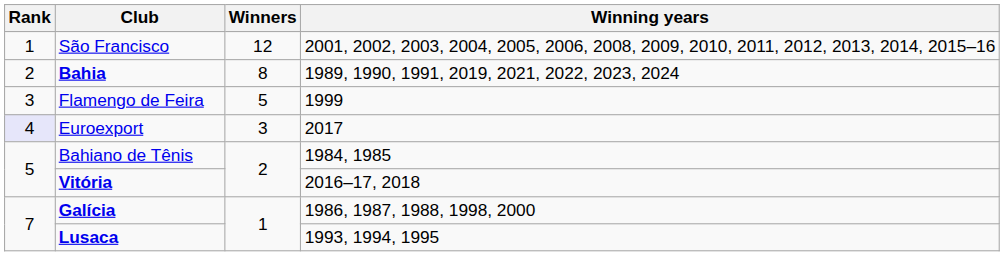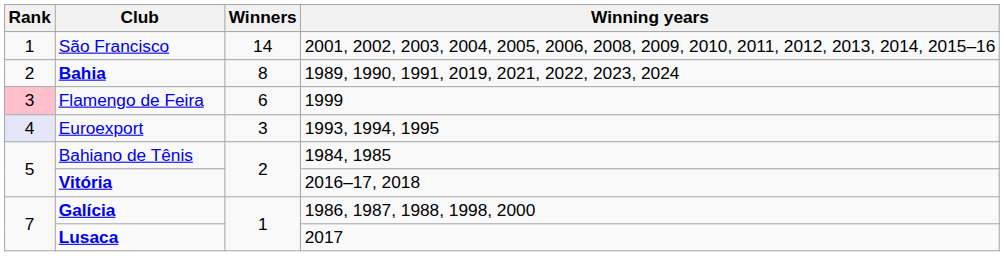São Francisco | Winners: 12 -> 14
Flamengo de Feira | Rank: no background -> pink background
Flamengo de Feira | Winners: 5 -> 6
Euroexport | Winning years: 2017 -> 1993, 1994, 1995
Lusaca | Winning years: 1993, 1994, 1995 -> 2017
